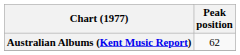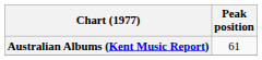Australian Albums (Kent Music Report) | Peak position: 62 -> 61
